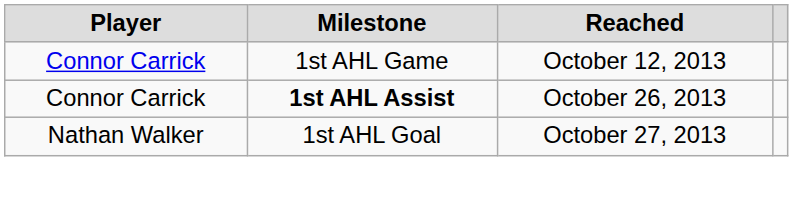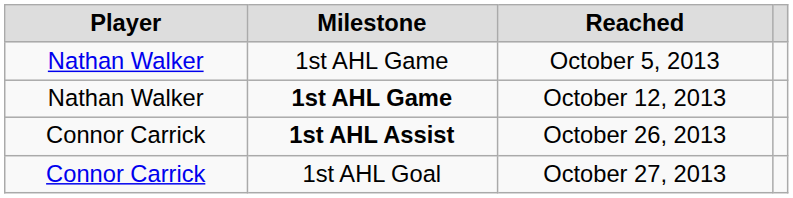+ row: Nathan Walker | 1st AHL Game | October 5, 2013
October 12, 2013 | Player: Connor Carrick -> Nathan Walker
October 12, 2013 | Milestone: normal -> bold
October 27, 2013 | Player: Nathan Walker -> Connor Carrick
